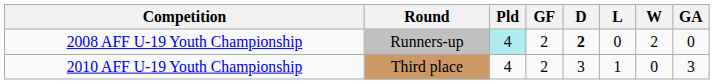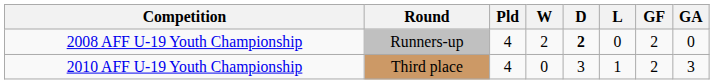columns swapped: W <-> GF
2008 AFF U-19 Youth Championship | Pld: paleturquoise background -> no background
